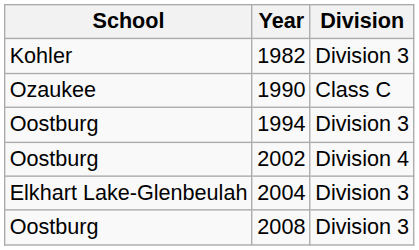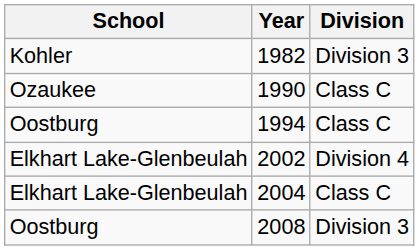1994 | Division: Division 3 -> Class C
2002 | School: Oostburg -> Elkhart Lake-Glenbeulah
2004 | Division: Division 3 -> Class C
